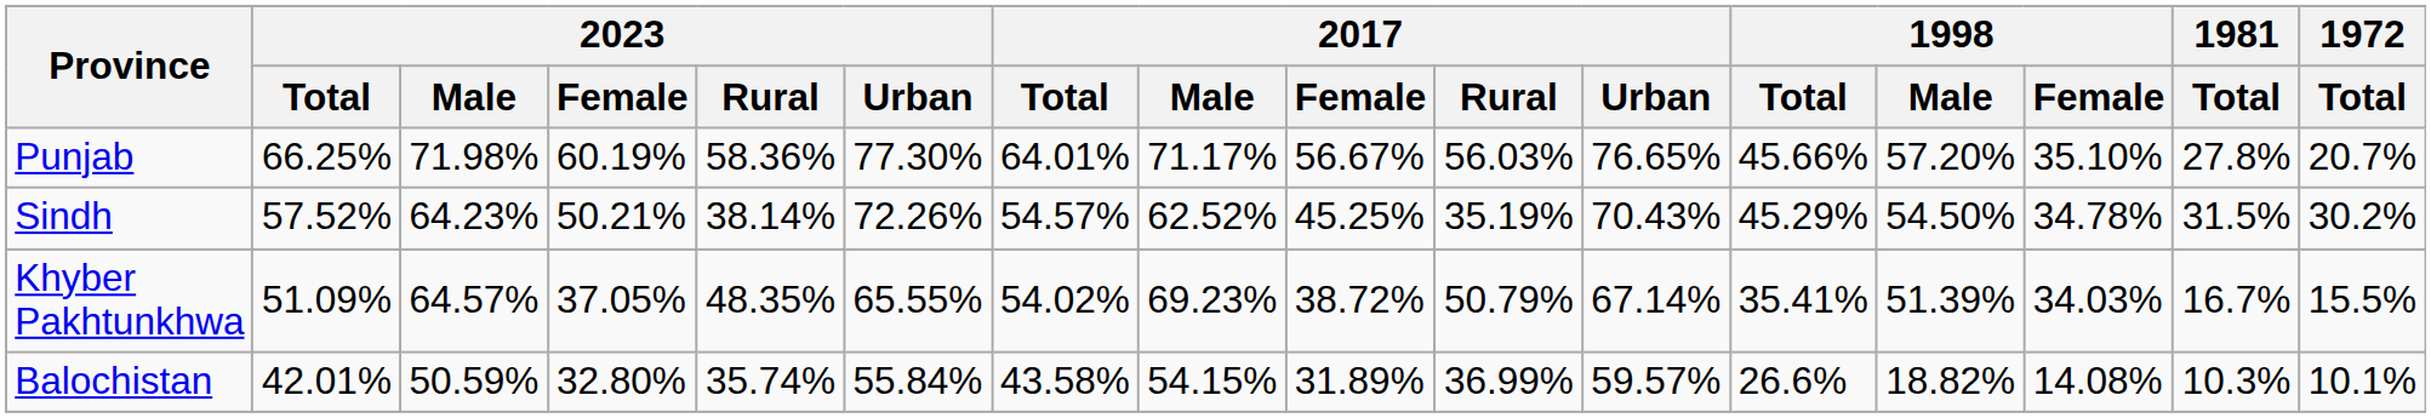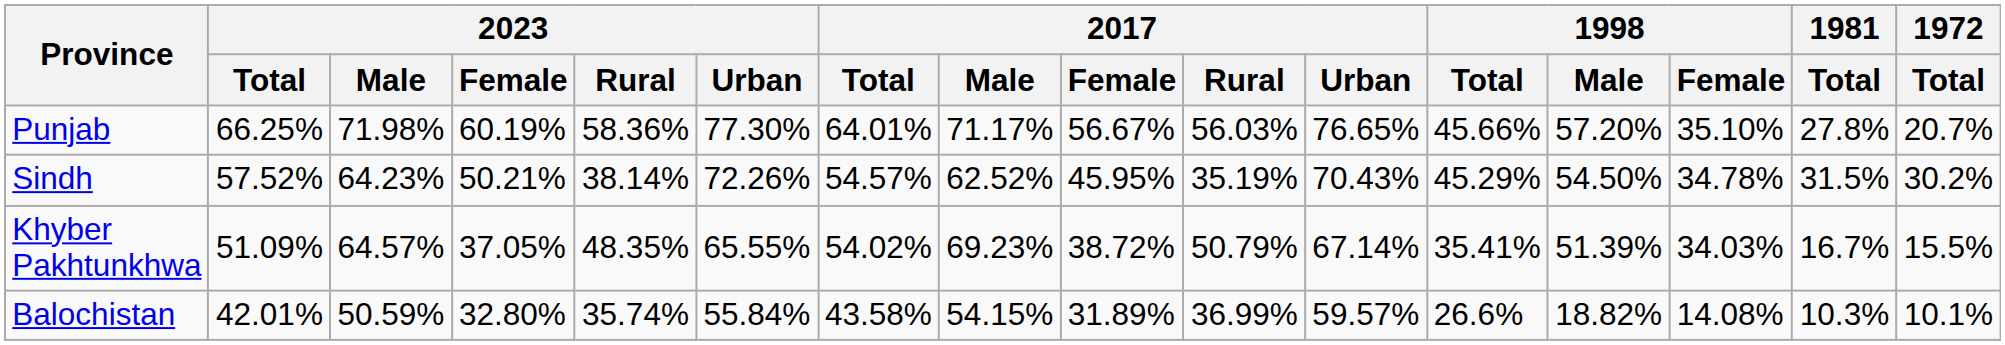Sindh | 2017 / Female: 45.25% -> 45.95%
